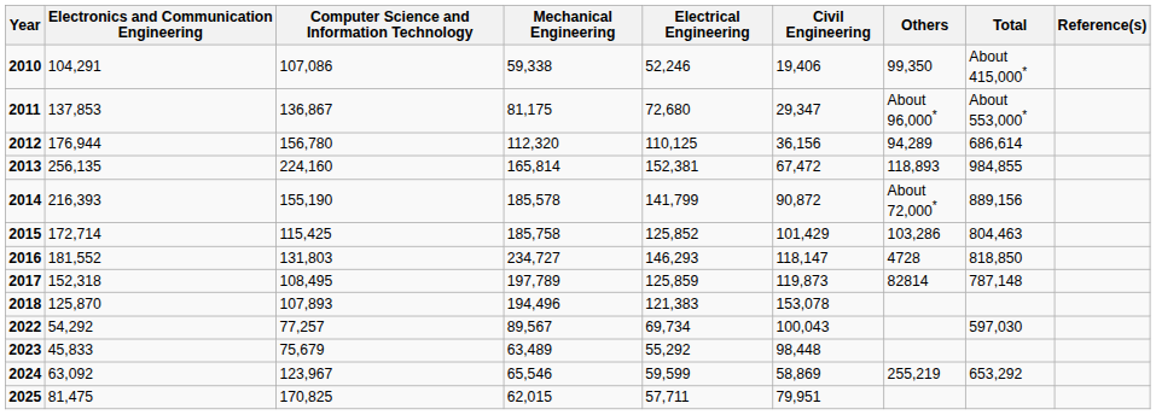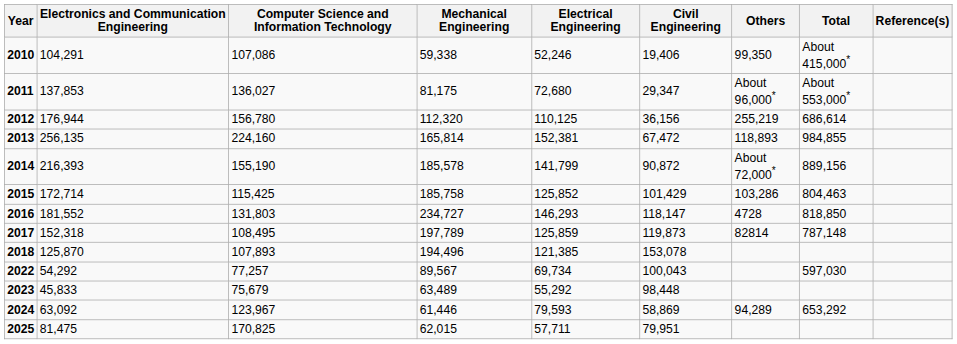2011 | Computer Science and Information Technology: 136,867 -> 136,027
2012 | Others: 94,289 -> 255,219
2018 | Electrical Engineering: 121,383 -> 121,385
2024 | Mechanical Engineering: 65,546 -> 61,446
2024 | Electrical Engineering: 59,599 -> 79,593
2024 | Others: 255,219 -> 94,289
